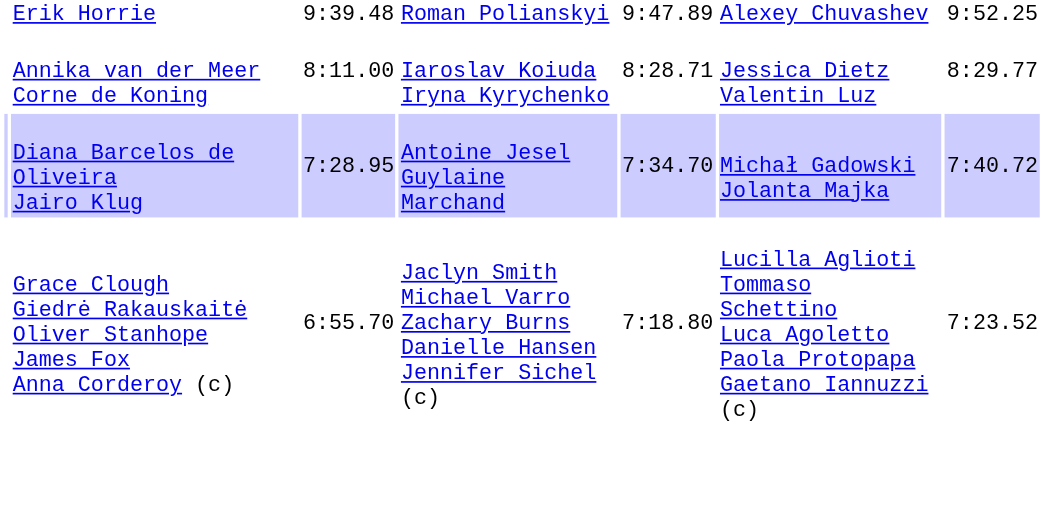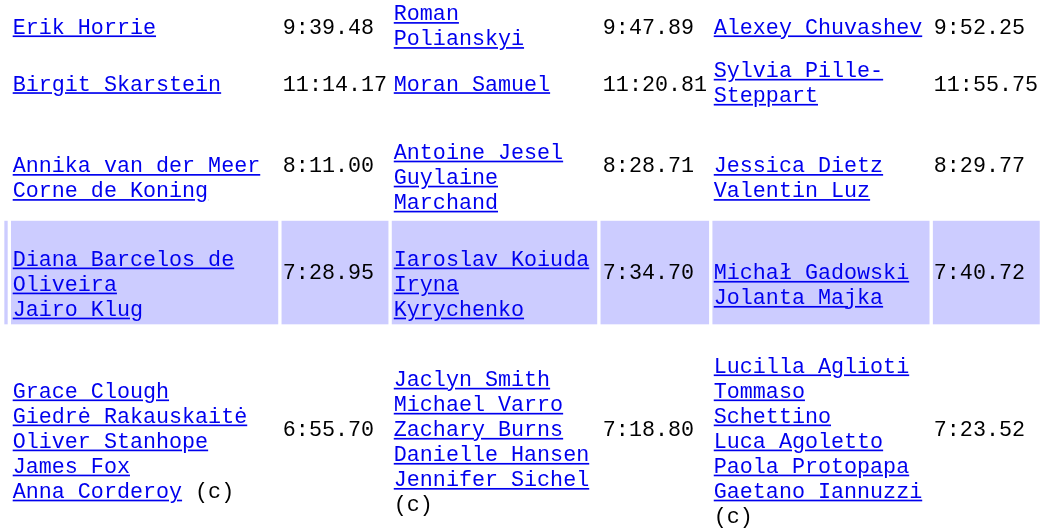+ row: Birgit Skarstein | 11:14.17 | Moran Samuel | 11:20.81 | Sylvia Pille-Steppart | 11:55.75
Annika van der Meer Corne de Koning | column 4: Iaroslav Koiuda Iryna Kyrychenko -> Antoine Jesel Guylaine Marchand
Diana Barcelos de Oliveira Jairo Klug | column 4: Antoine Jesel Guylaine Marchand -> Iaroslav Koiuda Iryna Kyrychenko
